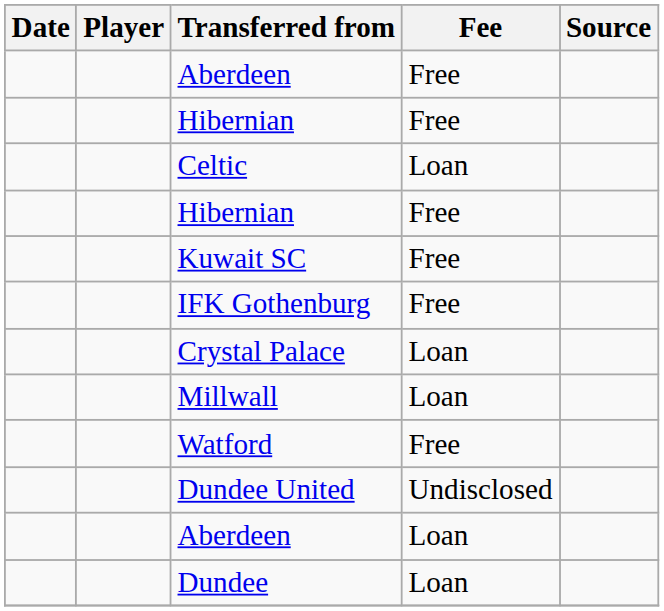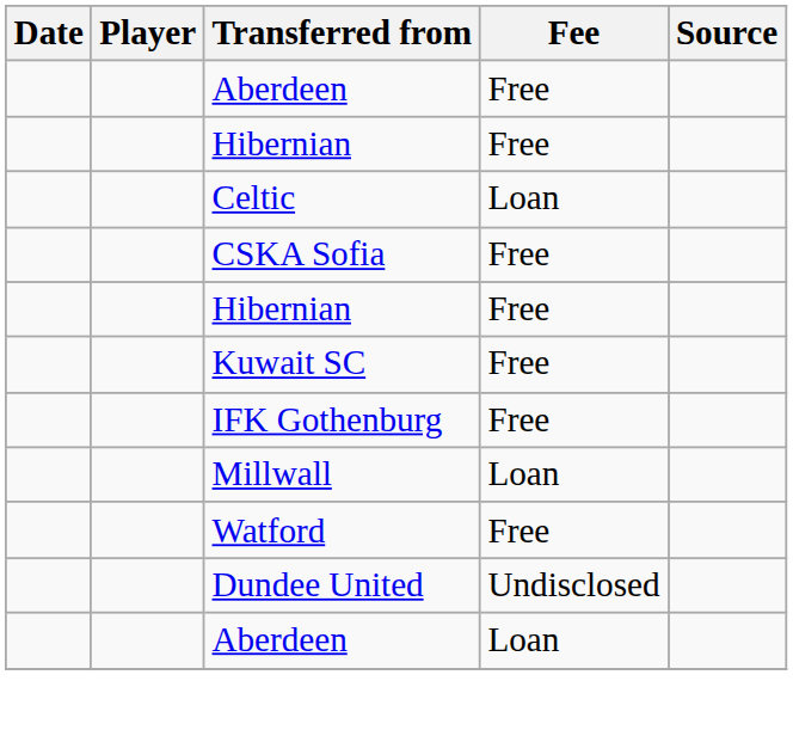+ row: CSKA Sofia | Free
- row: Crystal Palace | Loan
- row: Dundee | Loan
